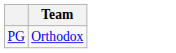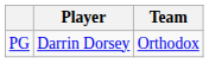+ column: Player | Darrin Dorsey
